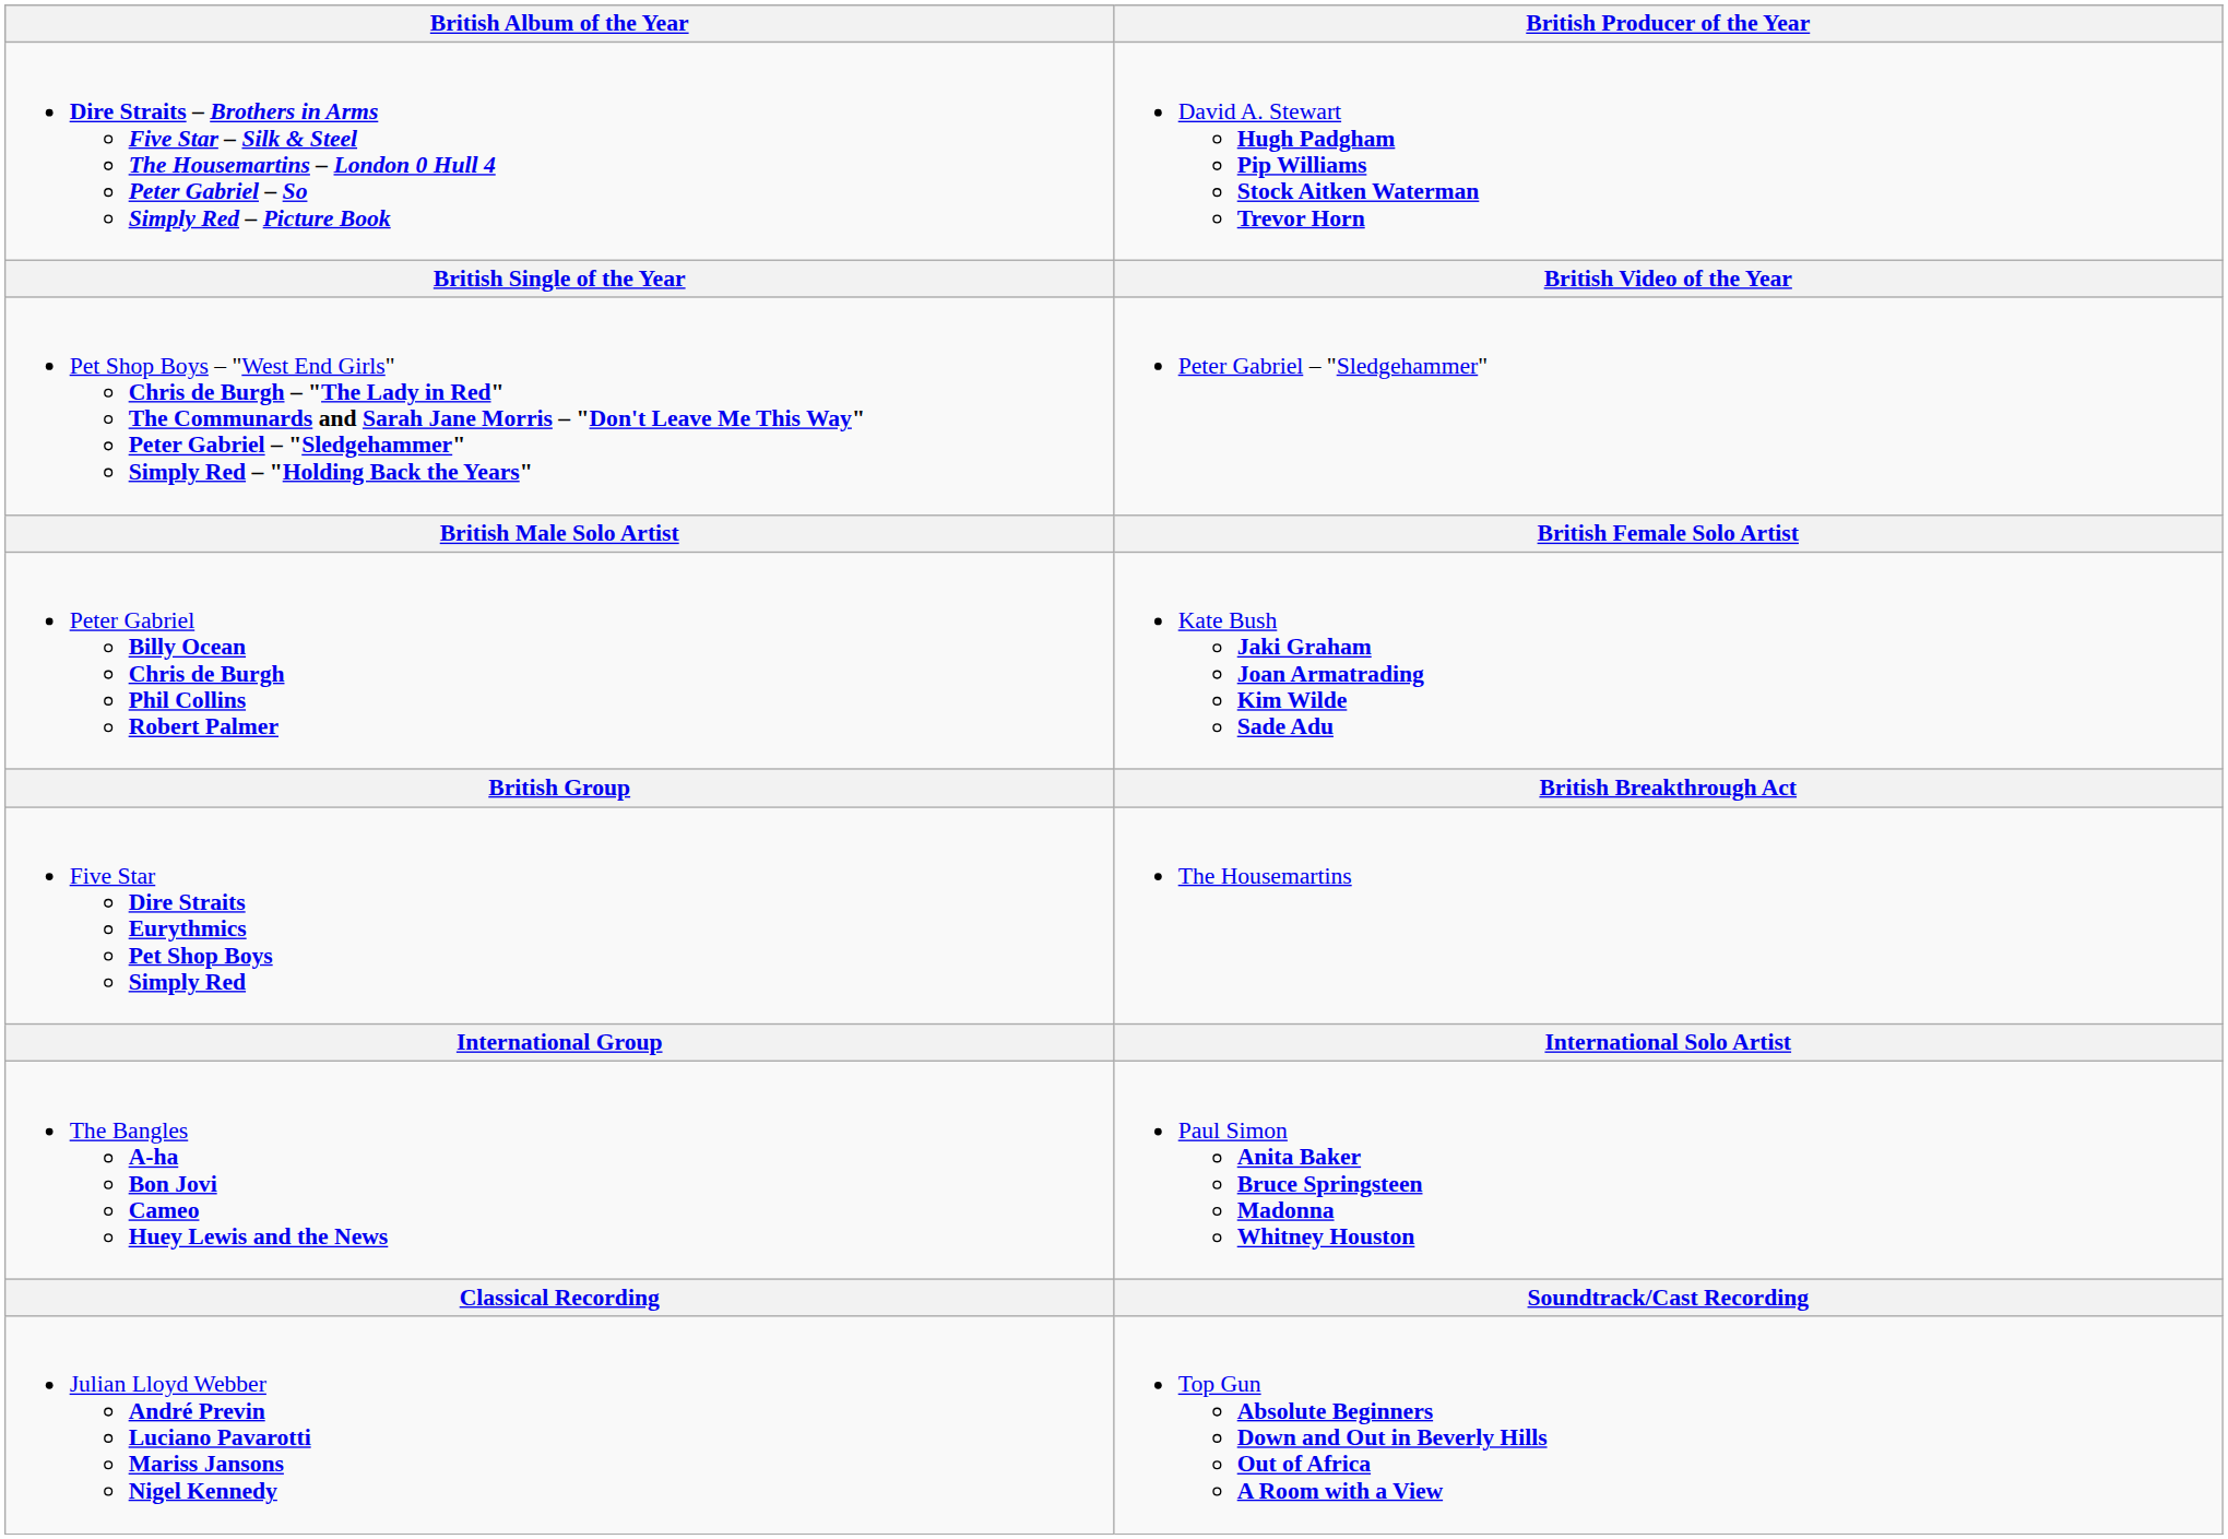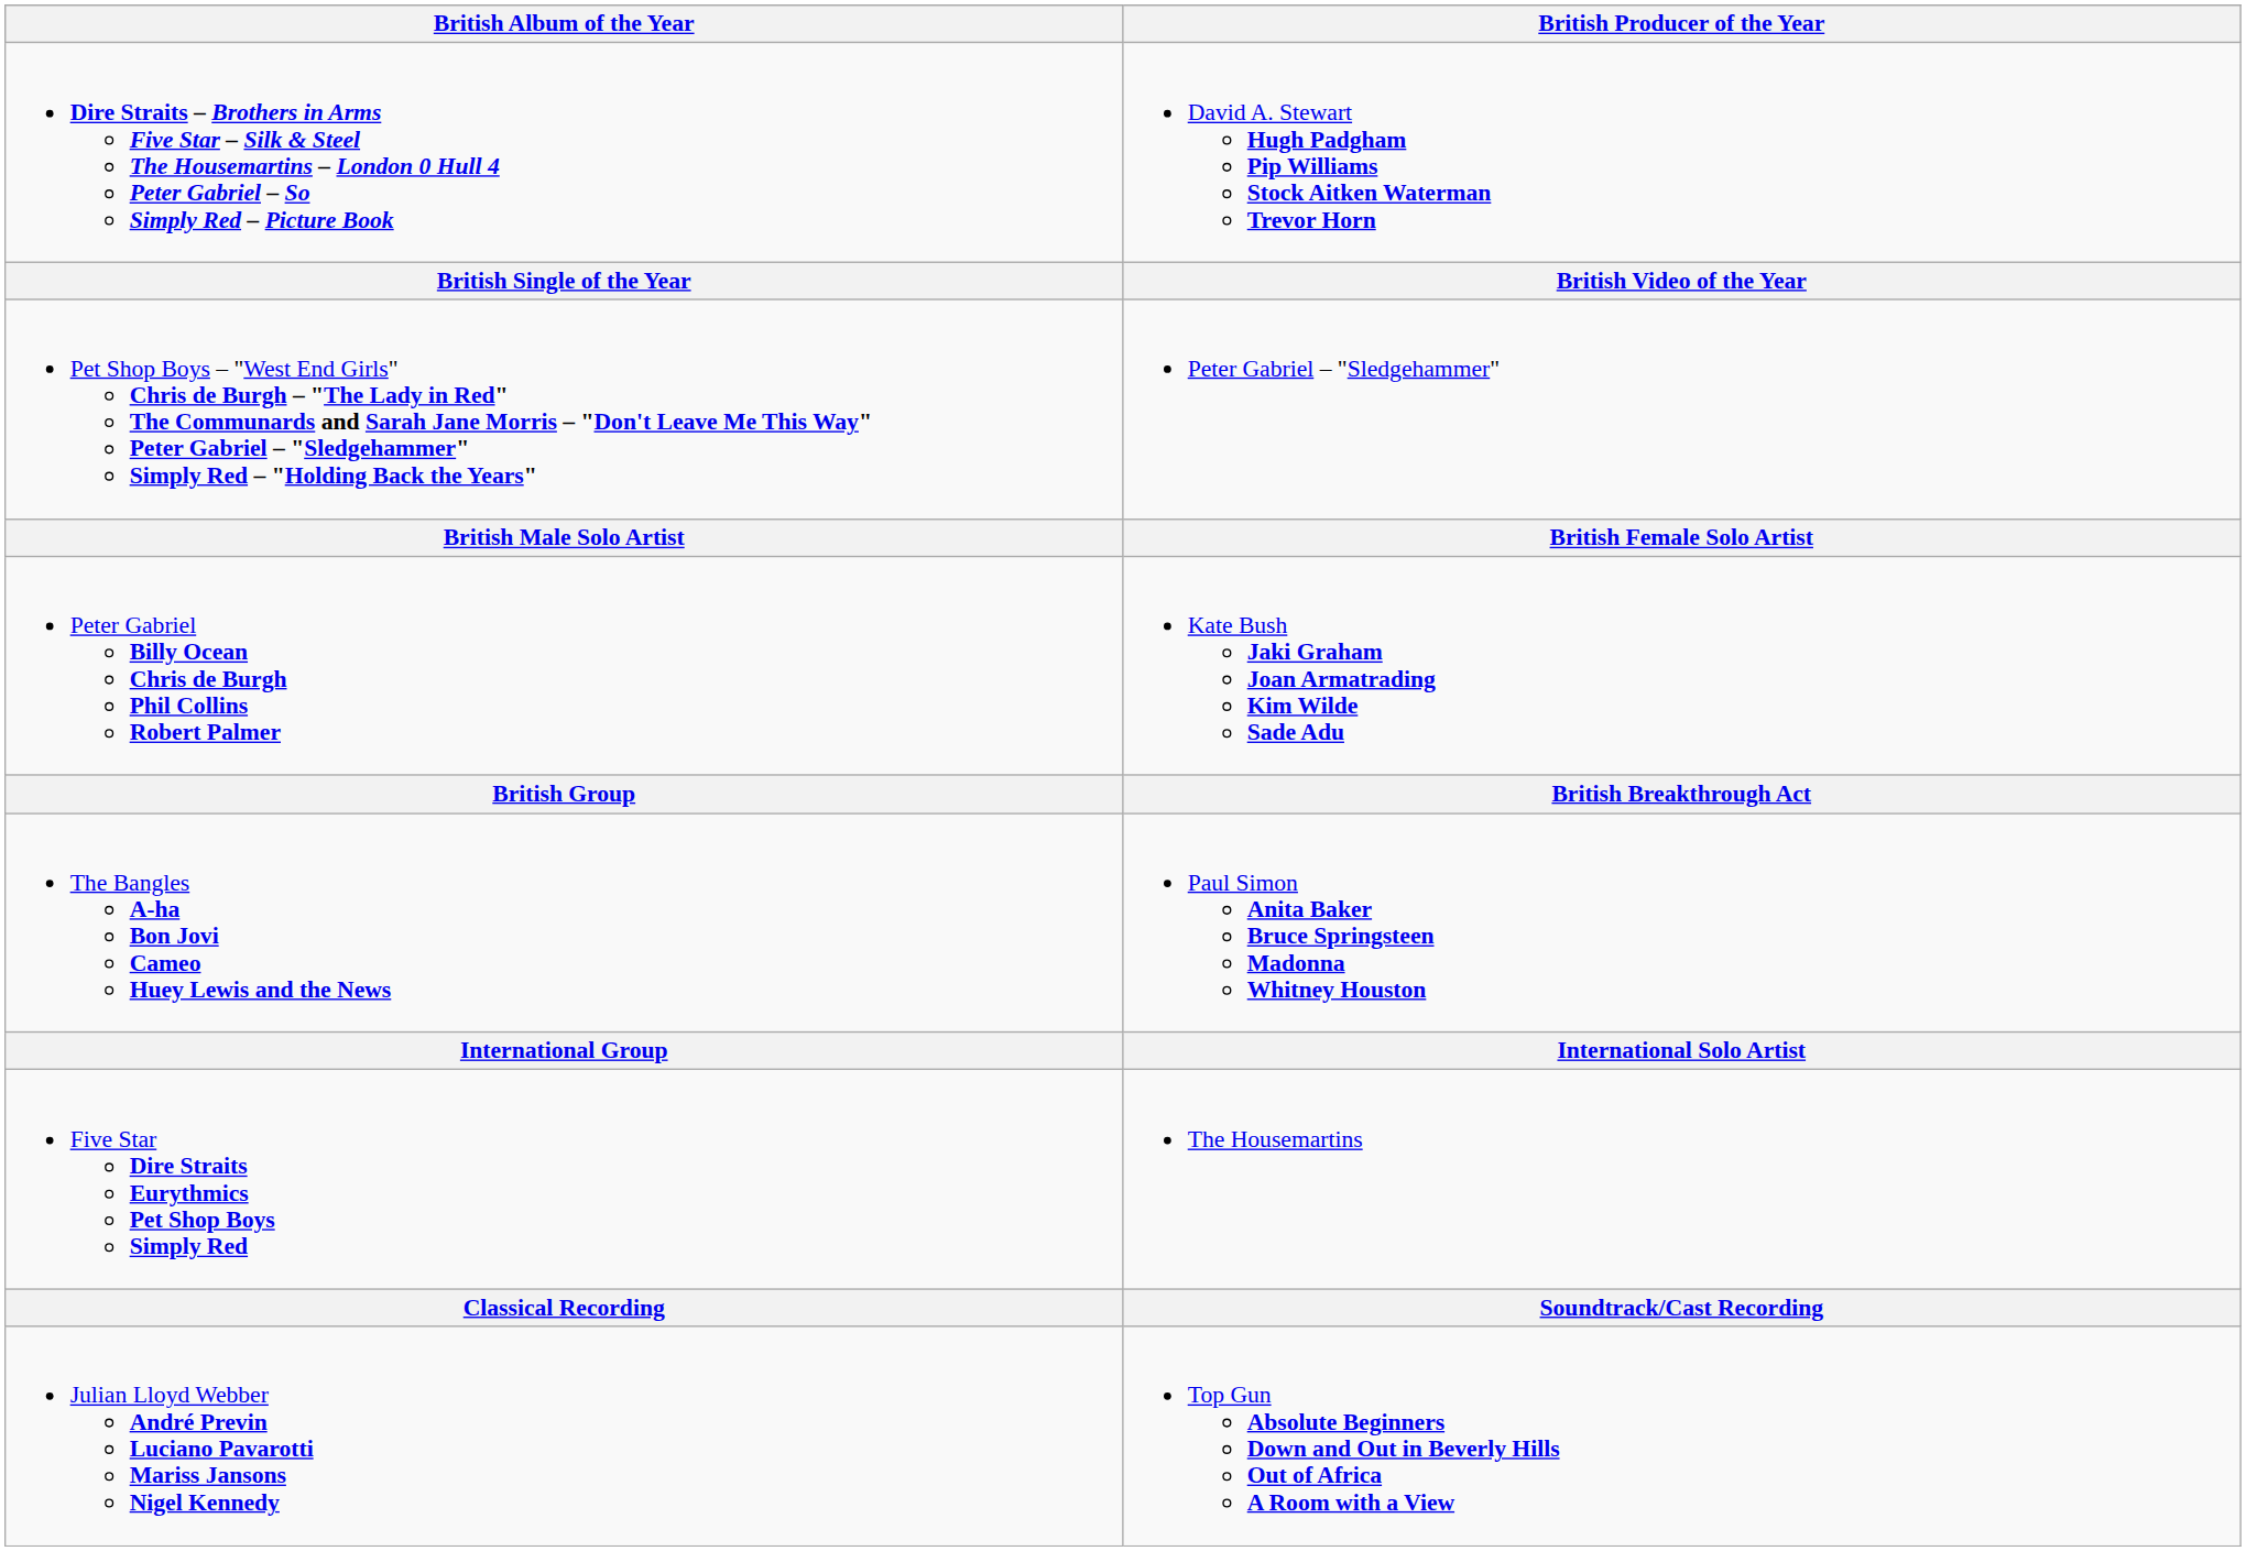rows swapped: Five Star Dire Straits Eurythmics Pet Shop Boys Simply Red <-> The Bangles A-ha Bon Jovi Cameo Huey Lewis and the News
